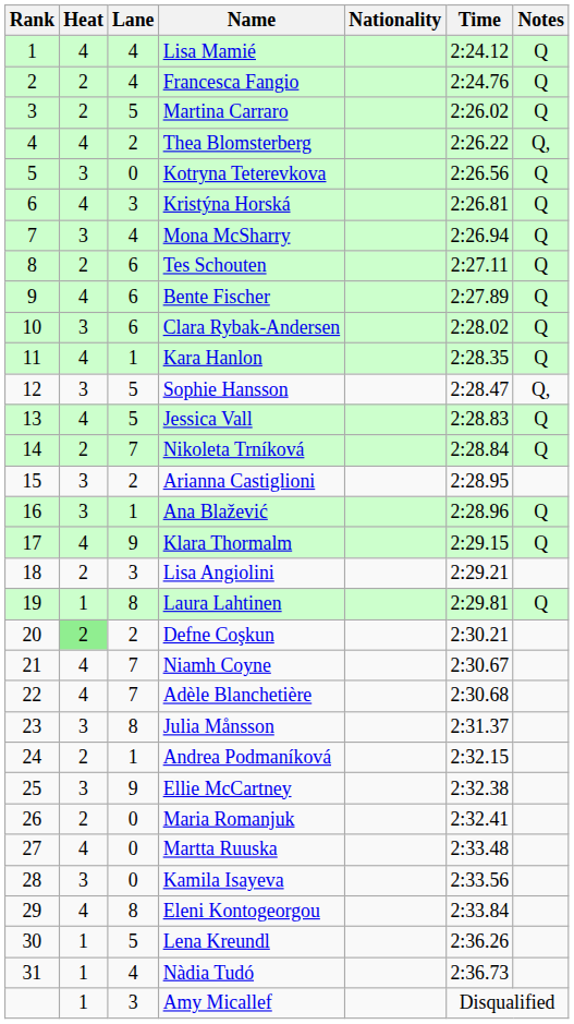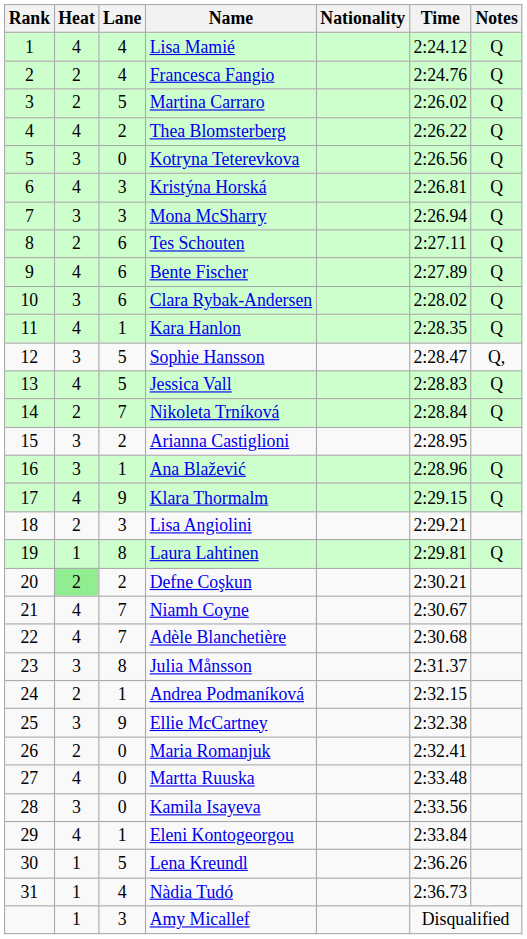Thea Blomsterberg | Notes: Q, -> Q
Mona McSharry | Lane: 4 -> 3
Eleni Kontogeorgou | Lane: 8 -> 1
